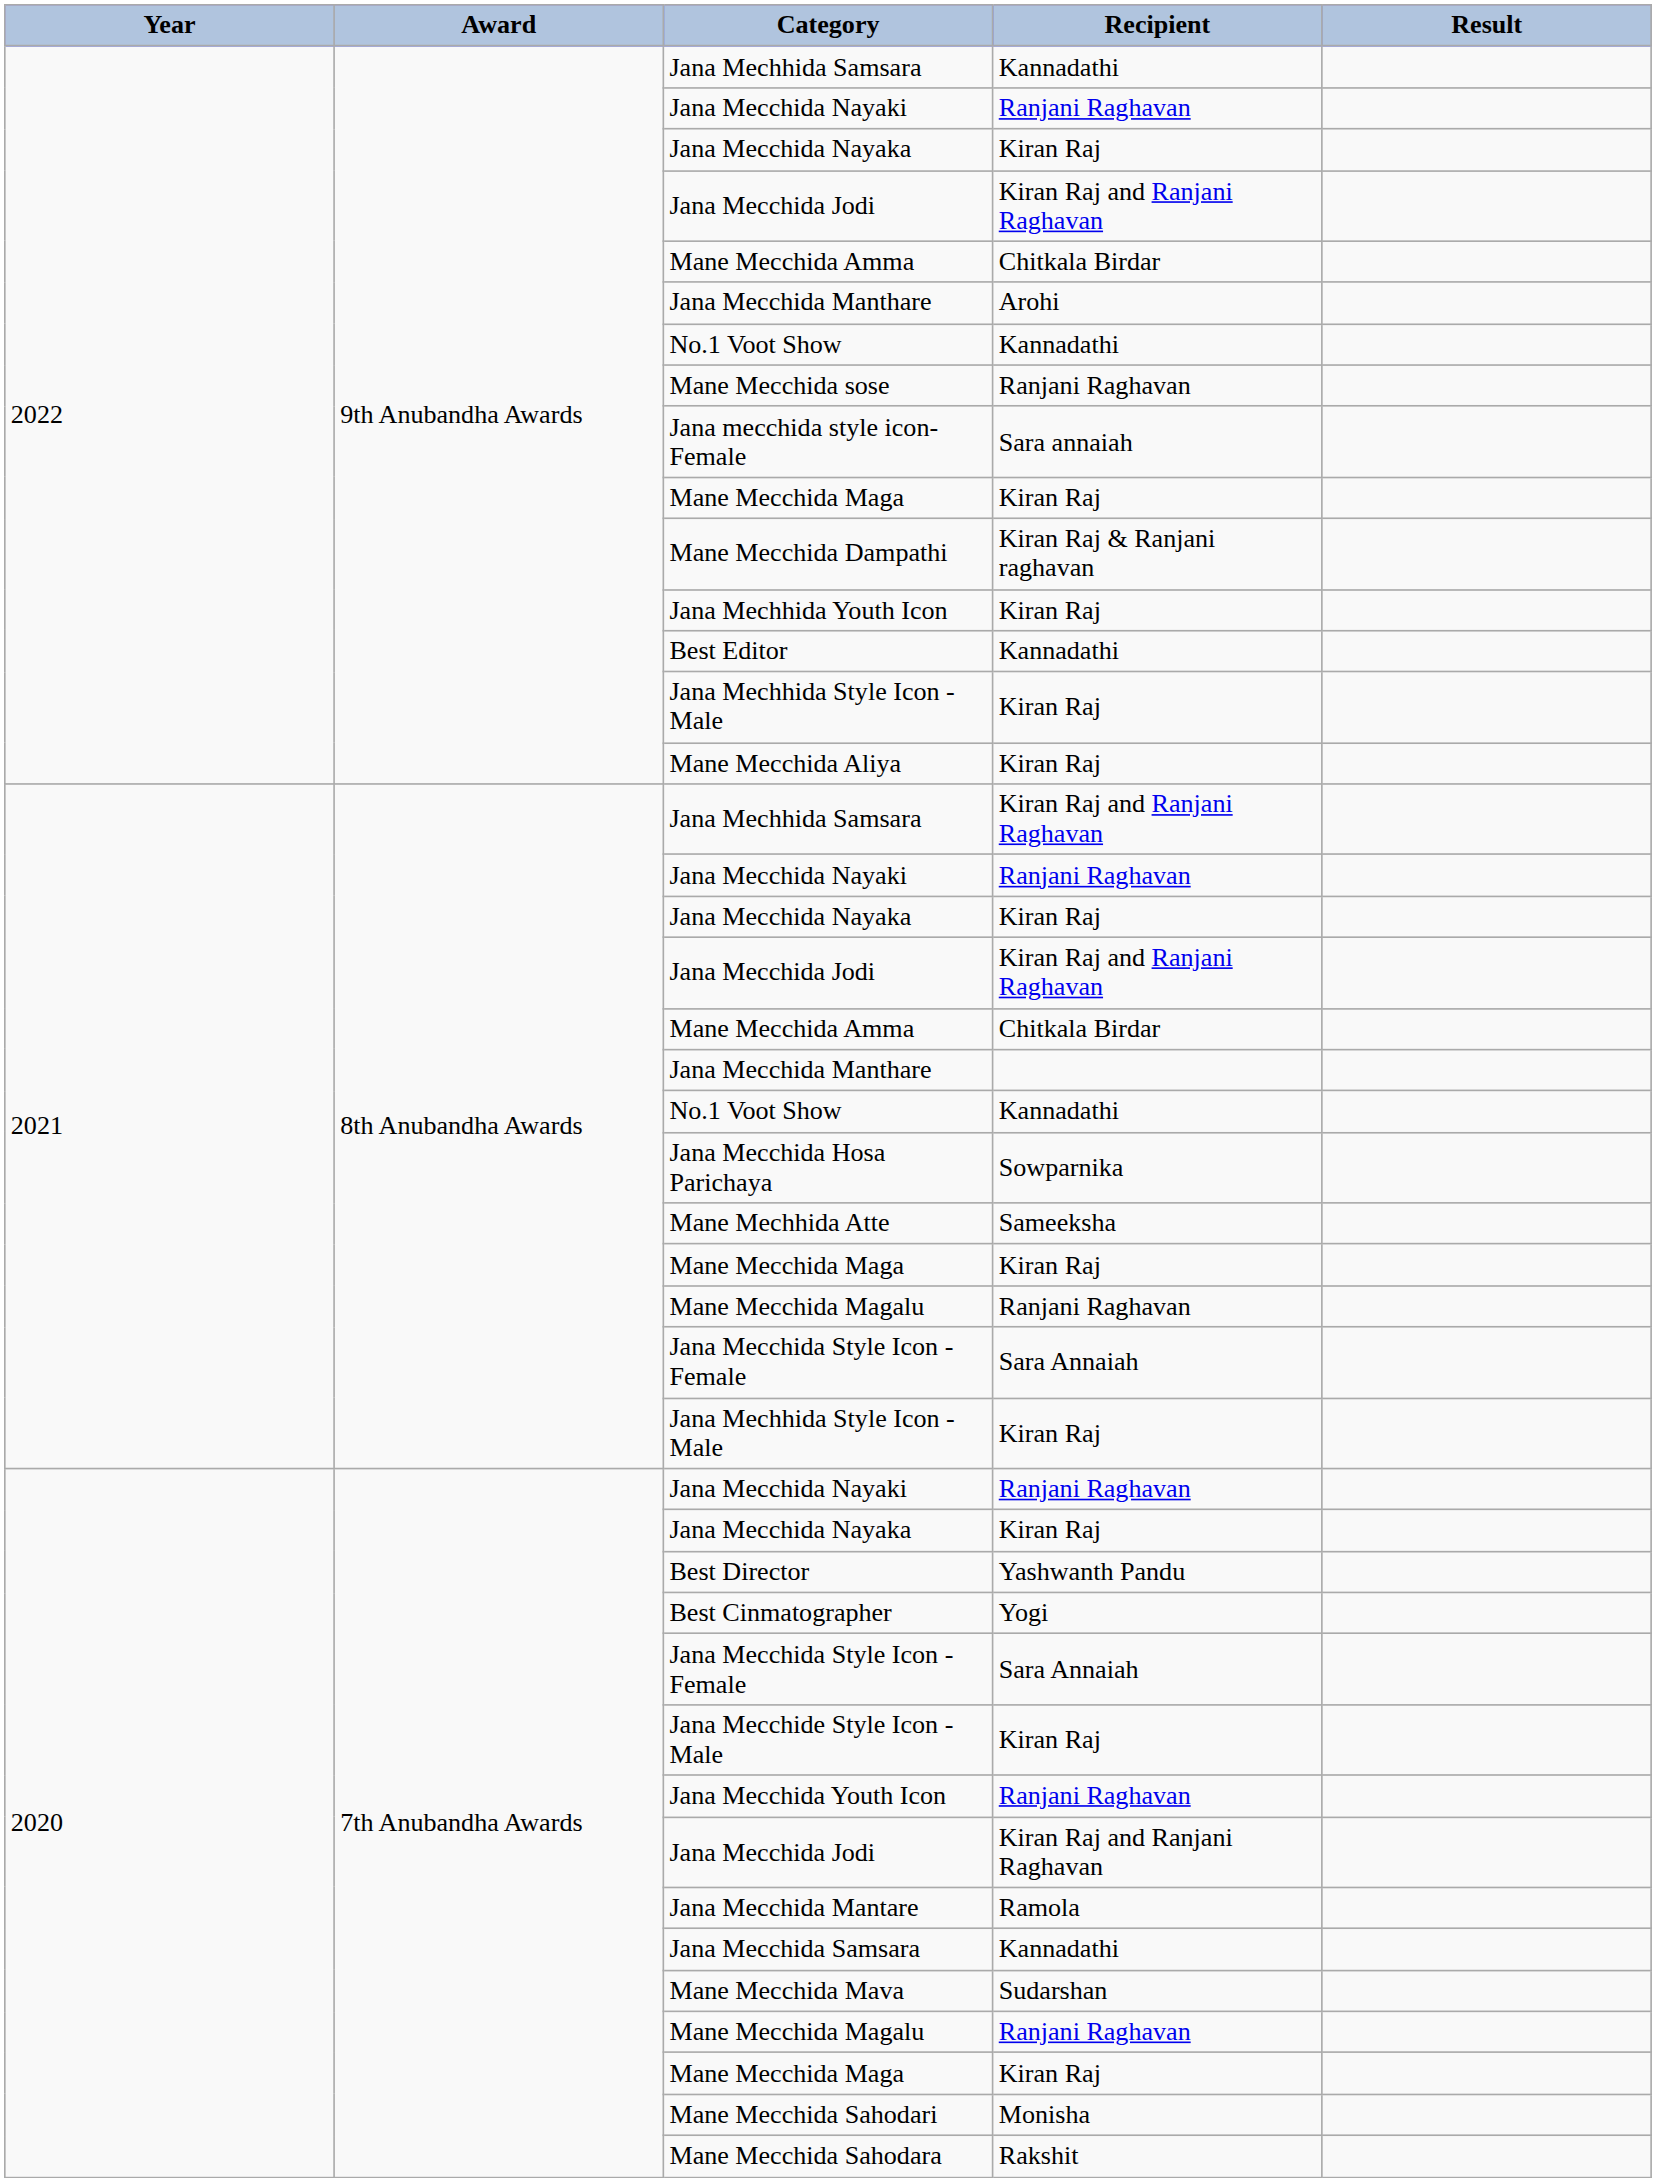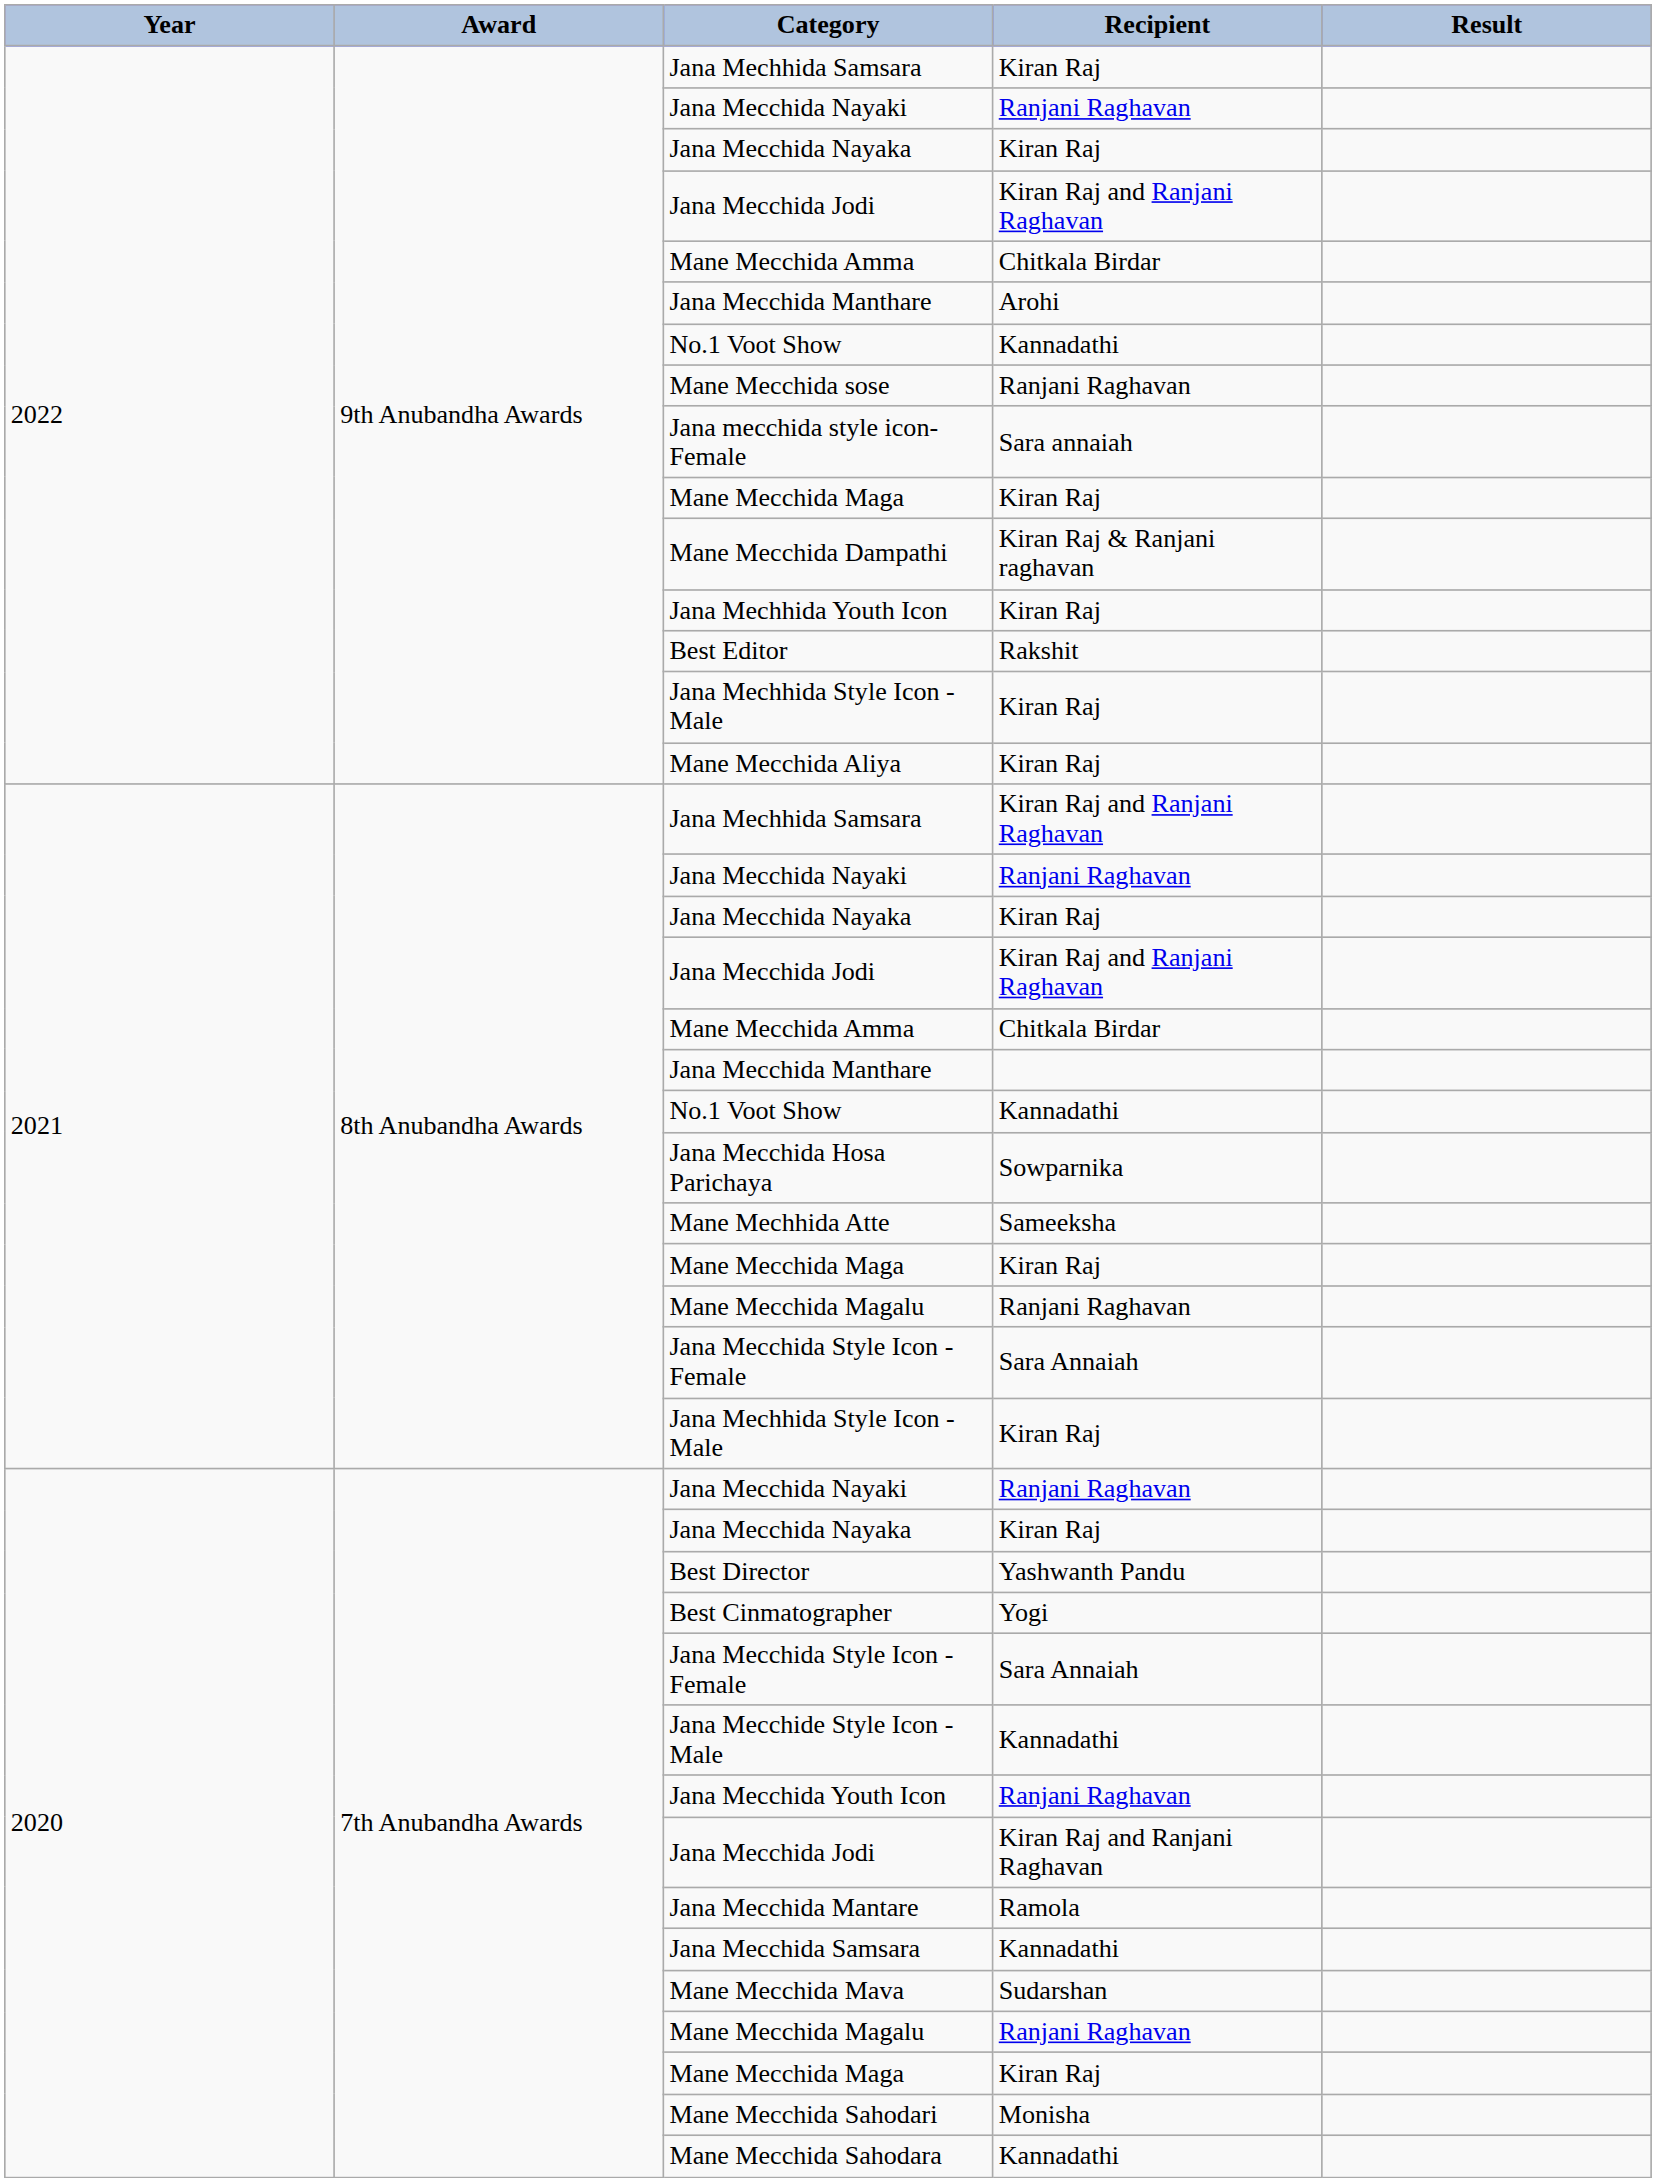2022 / Jana Mechhida Samsara | Recipient: Kannadathi -> Kiran Raj
Best Editor | Recipient: Kannadathi -> Rakshit
Jana Mecchide Style Icon - Male | Recipient: Kiran Raj -> Kannadathi
Mane Mecchida Sahodara | Recipient: Rakshit -> Kannadathi
